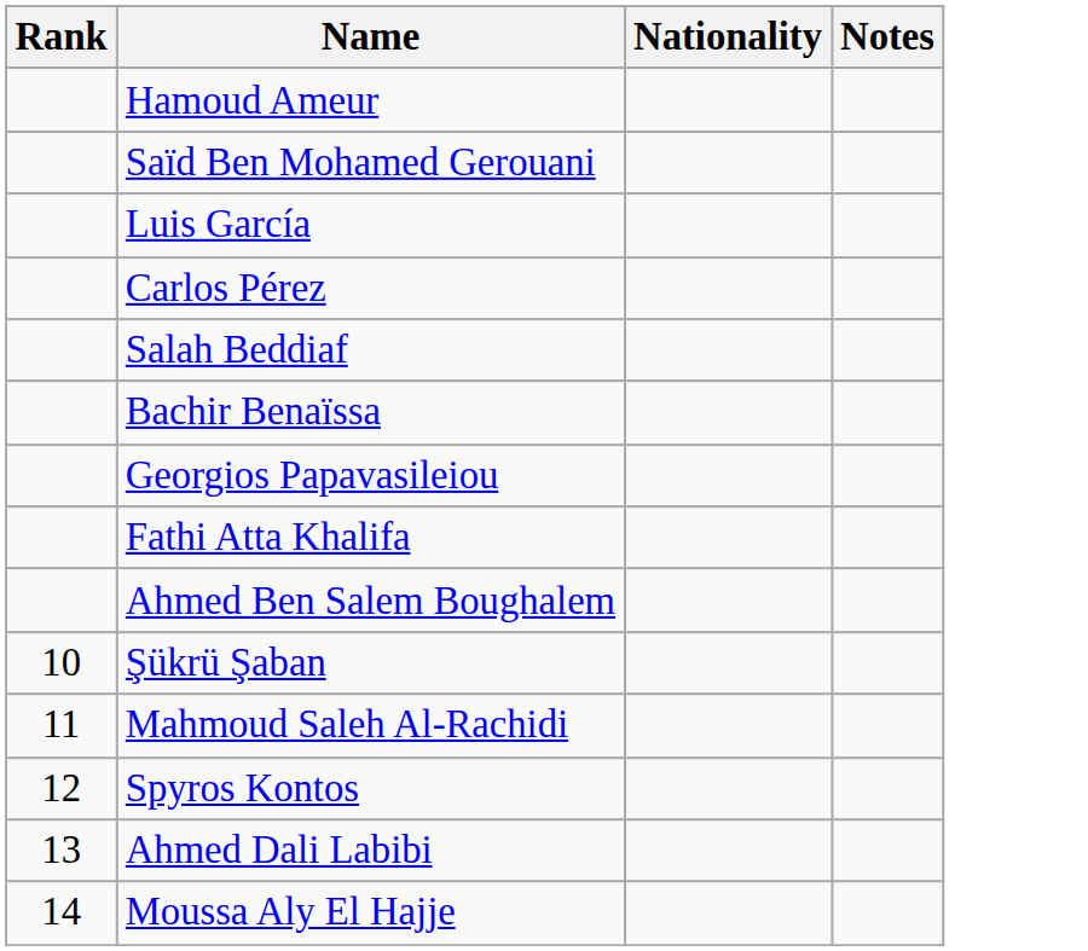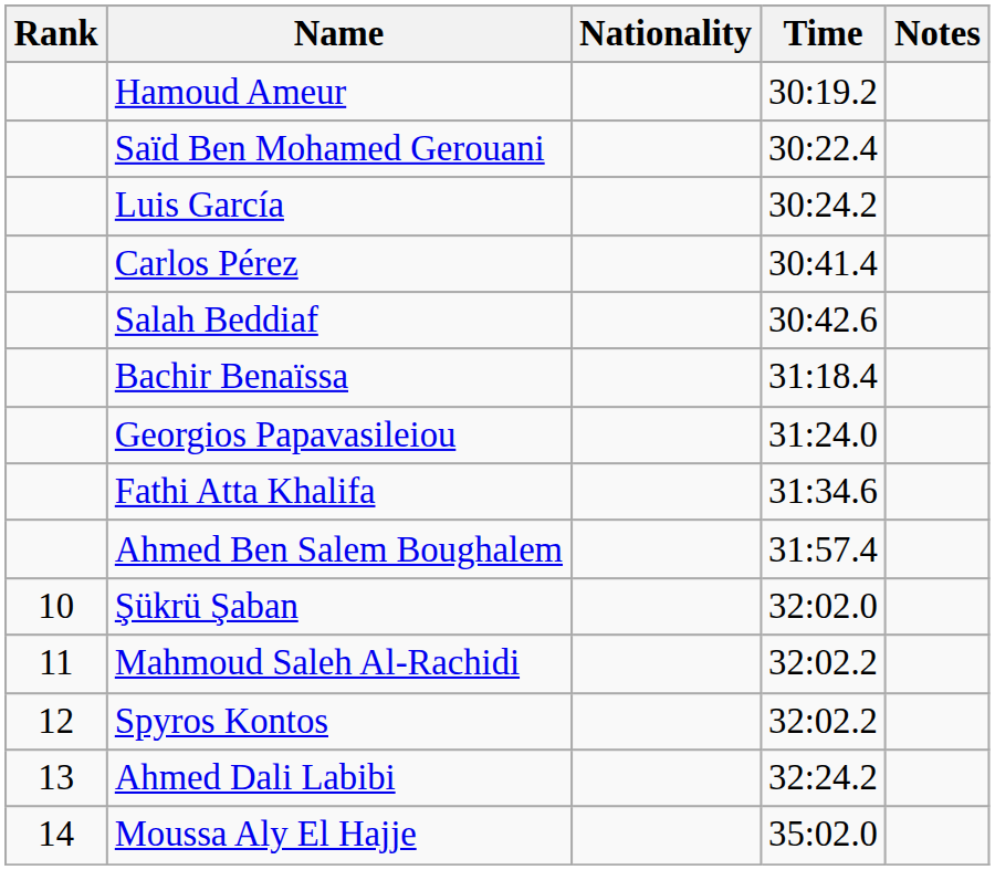+ column: Time | 30:19.2 | 30:22.4 | 30:24.2 | 30:41.4 | 30:42.6 | 31:18.4 | 31:24.0 | 31:34.6 | 31:57.4 | 32:02.0 | 32:02.2 | 32:02.2 | 32:24.2 | 35:02.0
